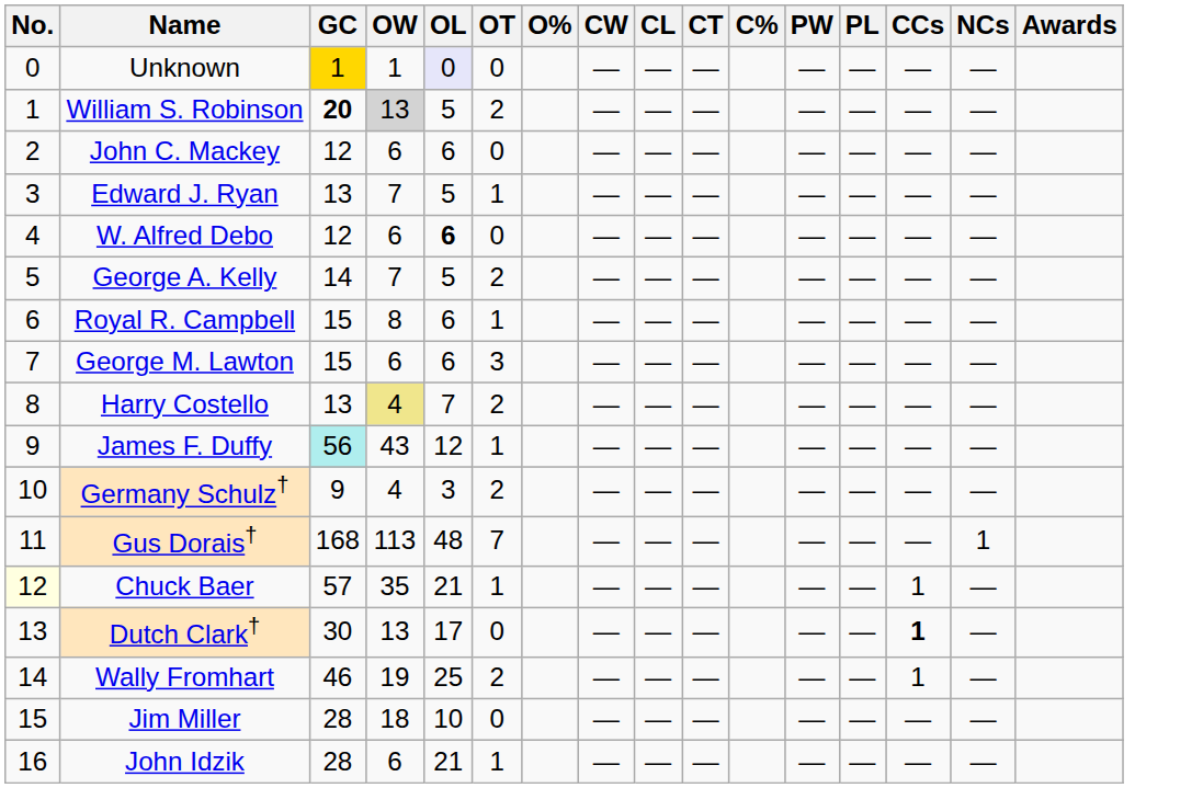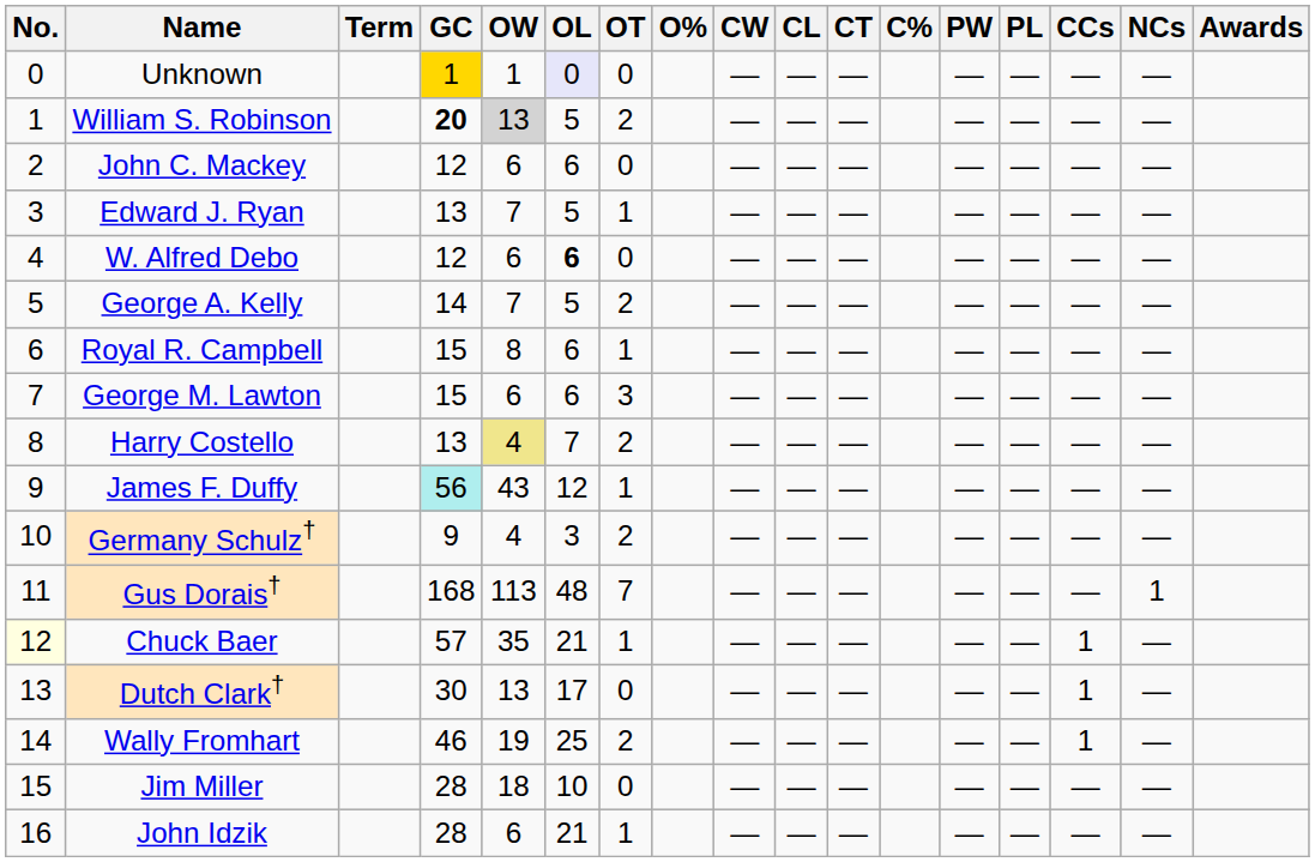+ column: Term
Dutch Clark† | CCs: bold -> normal
